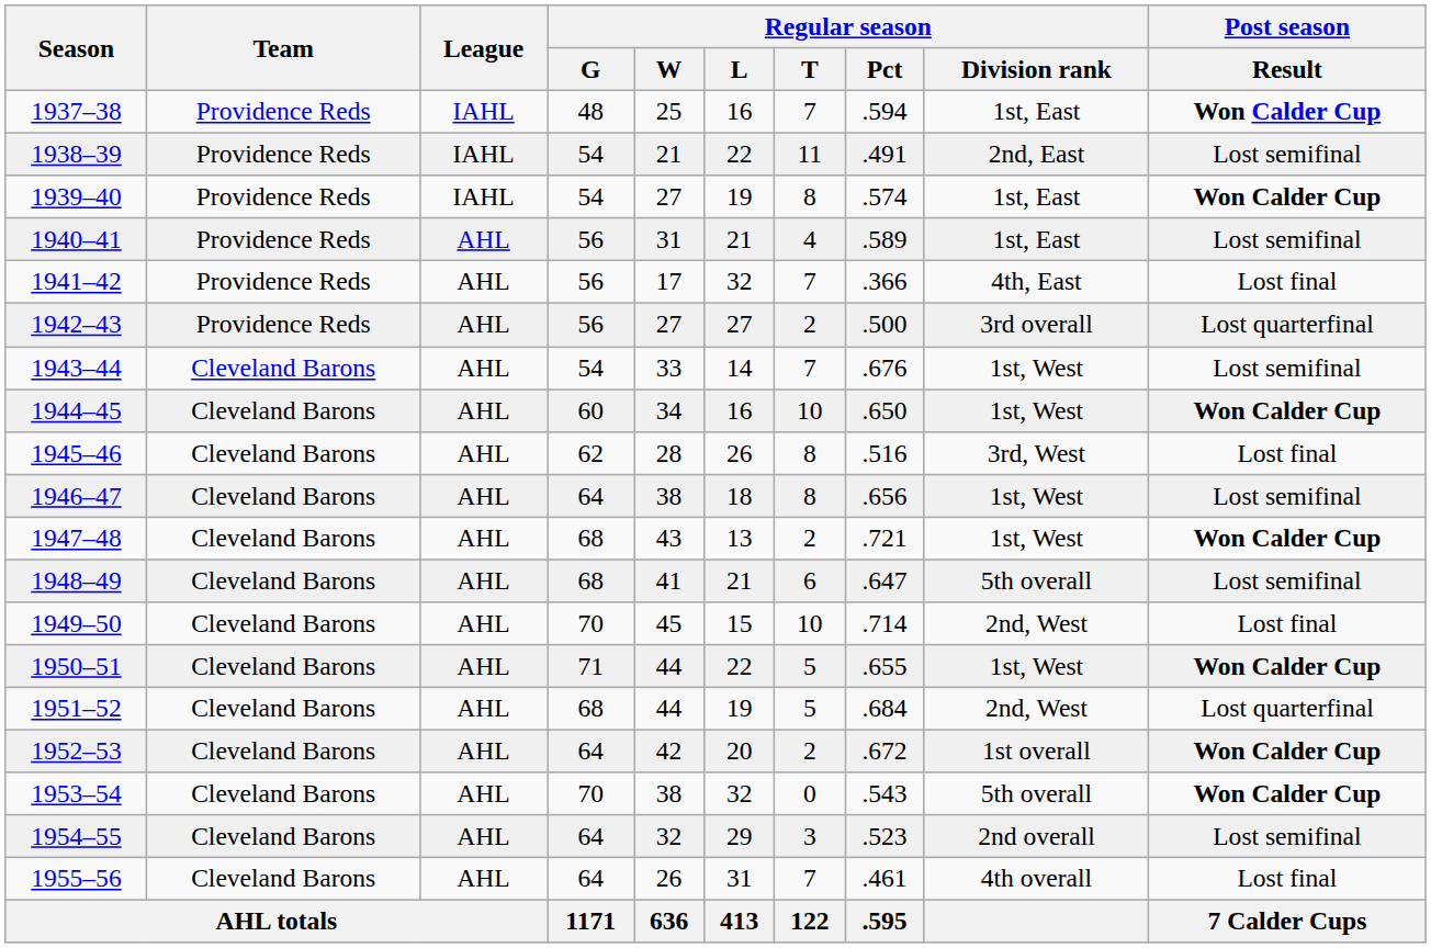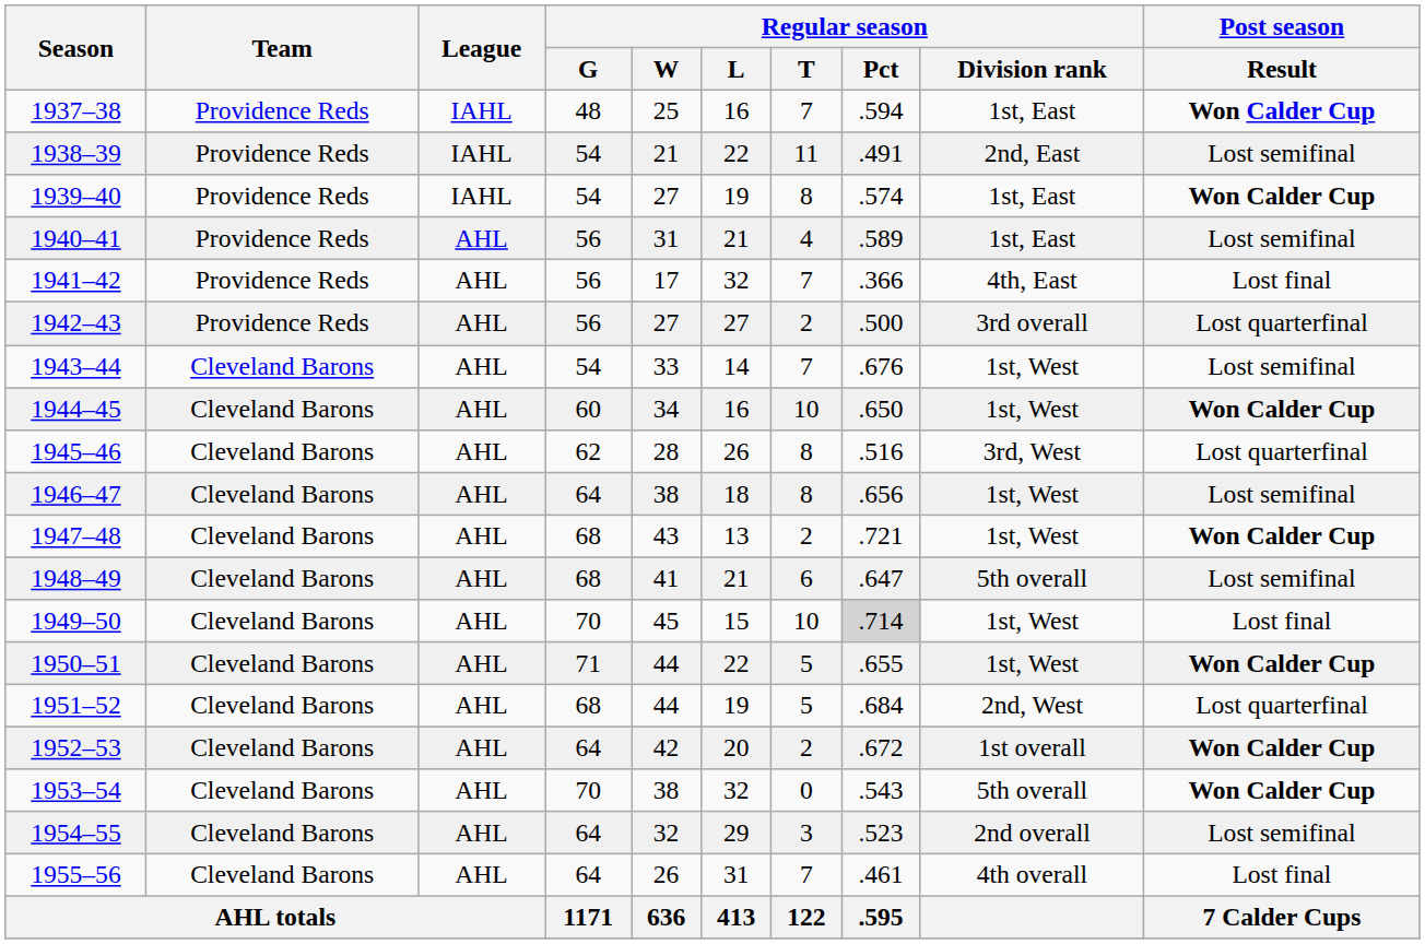1945–46 | Post season / Result: Lost final -> Lost quarterfinal
1949–50 | Regular season / Pct: no background -> lightgrey background
1949–50 | Regular season / Division rank: 2nd, West -> 1st, West
